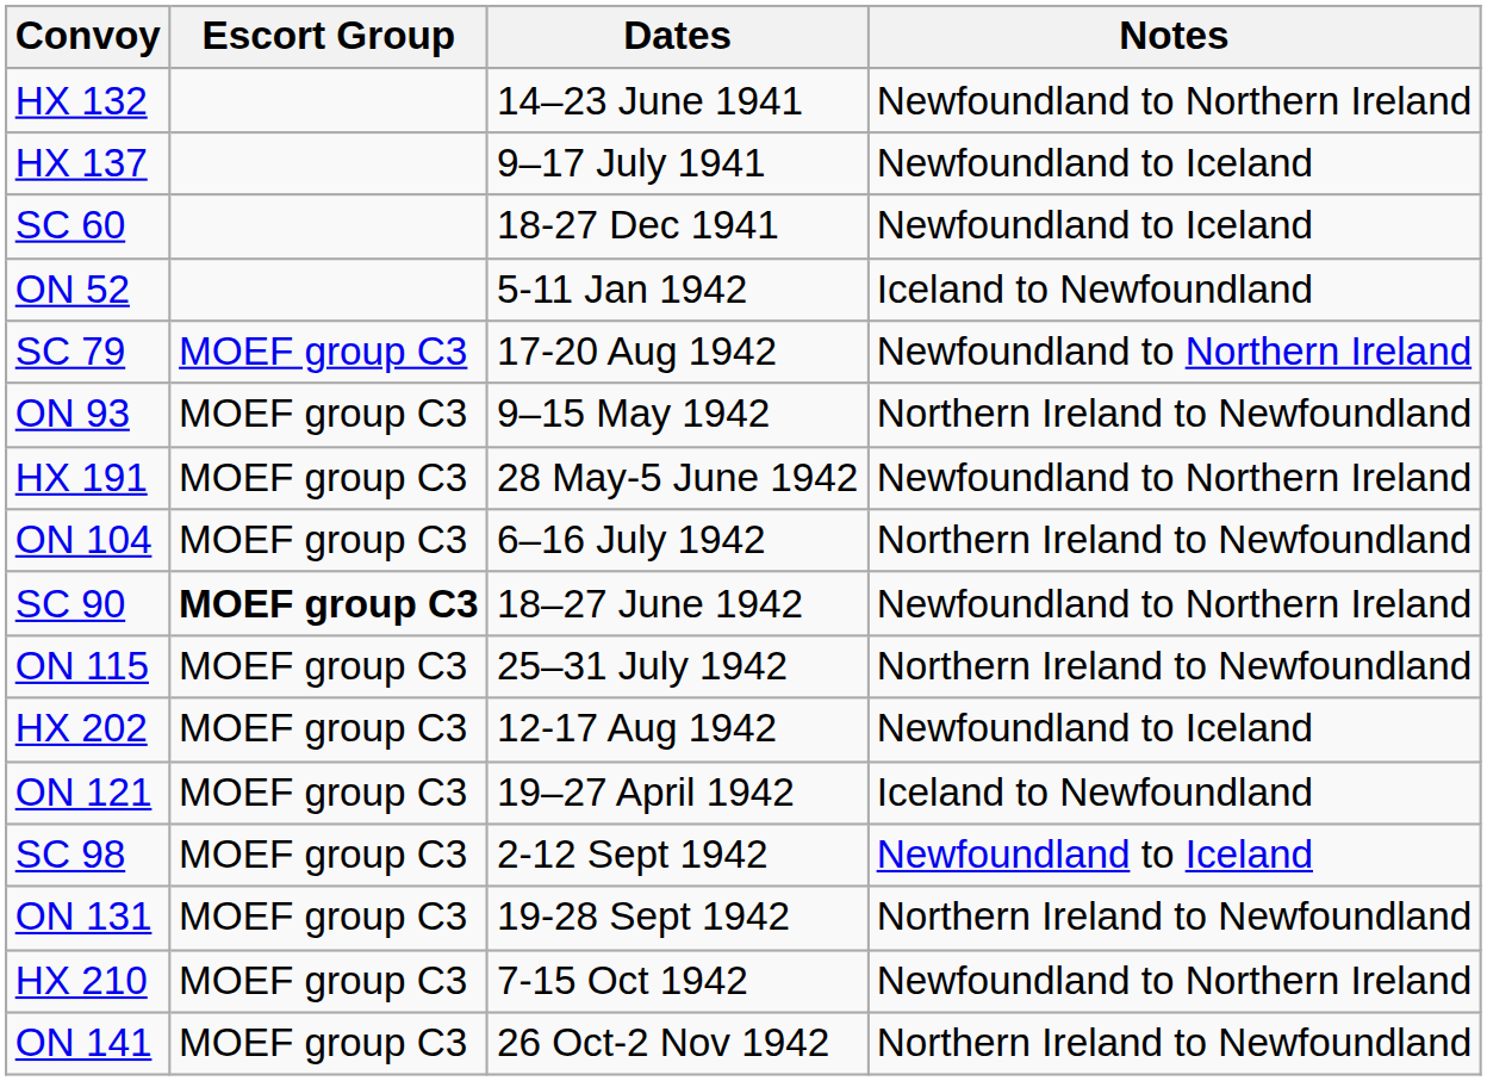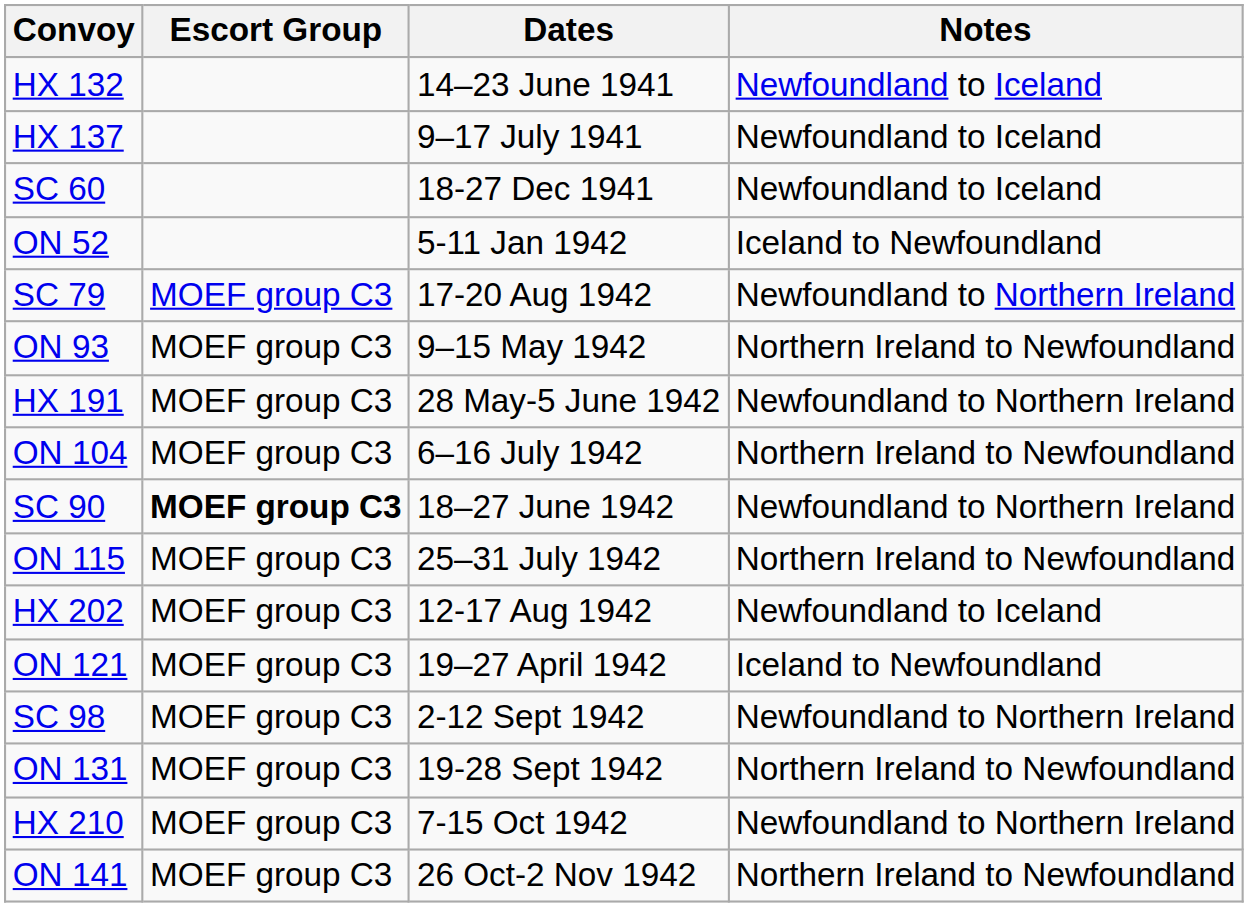HX 132 | Notes: Newfoundland to Northern Ireland -> Newfoundland to Iceland
SC 98 | Notes: Newfoundland to Iceland -> Newfoundland to Northern Ireland
